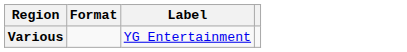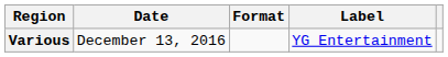+ column: Date | December 13, 2016
